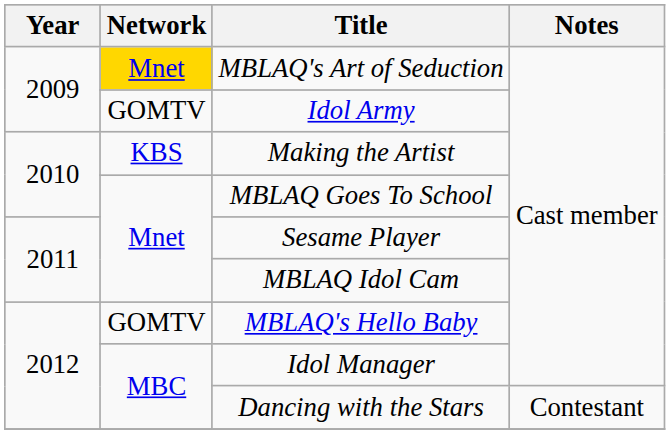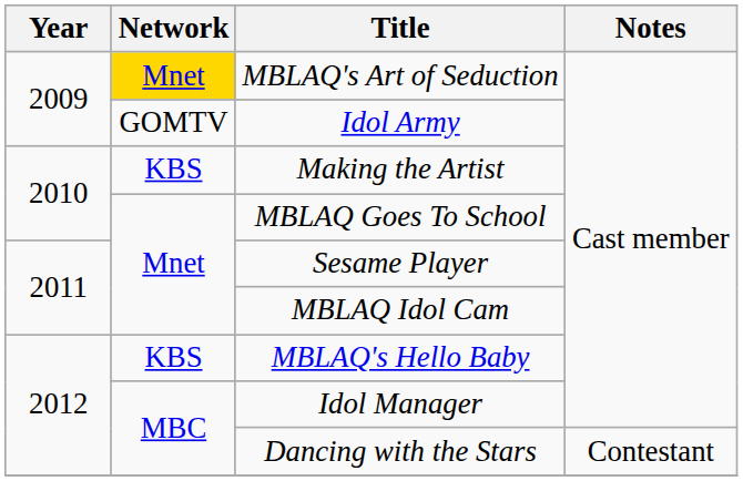MBLAQ's Hello Baby | Network: GOMTV -> KBS
